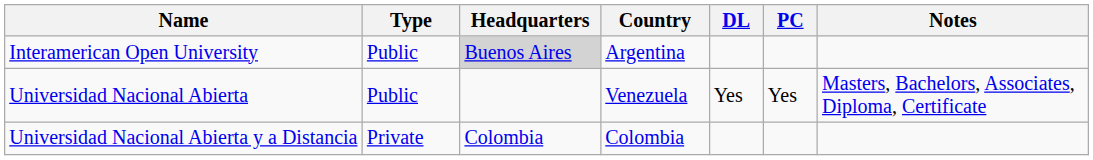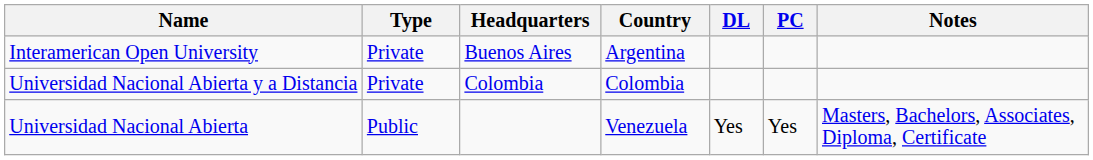Interamerican Open University | Type: Public -> Private
Interamerican Open University | Headquarters: lightgrey background -> no background
rows swapped: Universidad Nacional Abierta y a Distancia <-> Universidad Nacional Abierta
